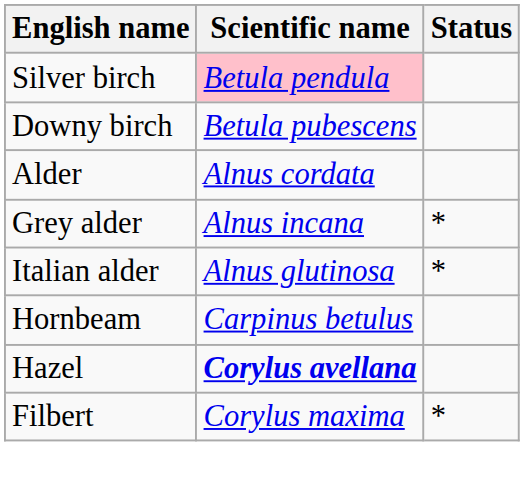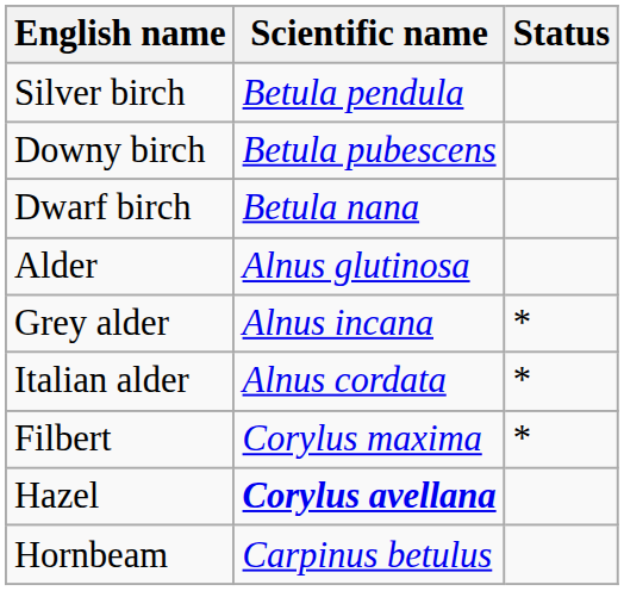Silver birch | Scientific name: pink background -> no background
+ row: Dwarf birch | Betula nana
Alder | Scientific name: Alnus cordata -> Alnus glutinosa
Italian alder | Scientific name: Alnus glutinosa -> Alnus cordata
rows swapped: Hornbeam <-> Filbert
